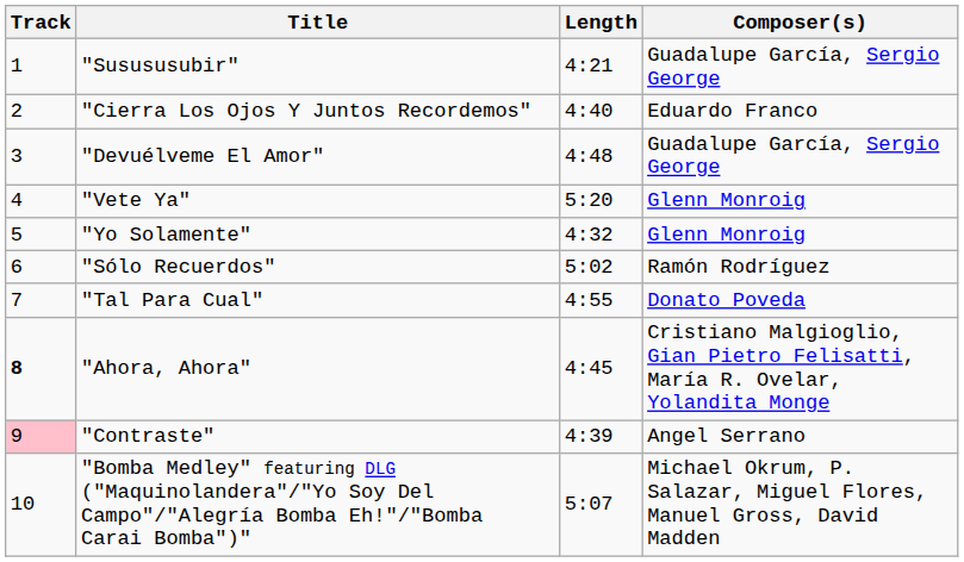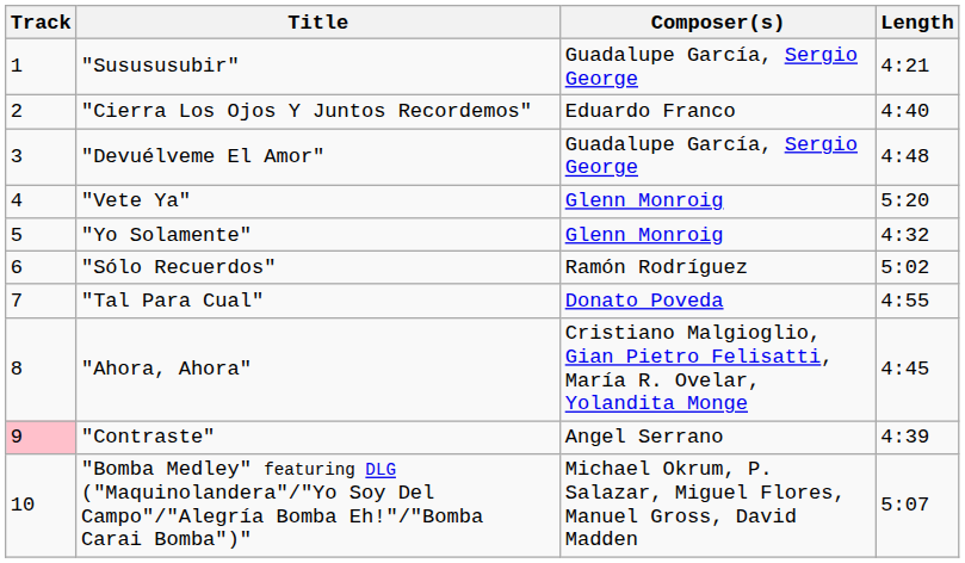columns swapped: Composer(s) <-> Length
"Ahora, Ahora" | Track: bold -> normal
